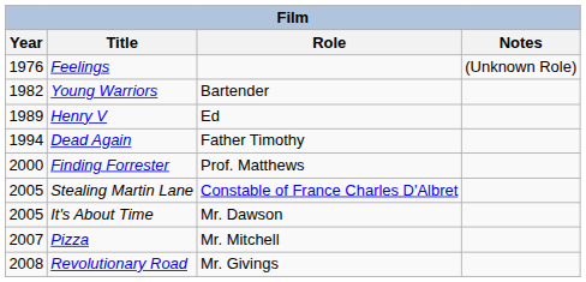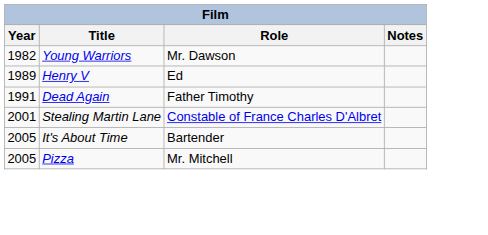- row: 1976 | Feelings | (Unknown Role)
Young Warriors | Role: Bartender -> Mr. Dawson
Dead Again | Year: 1994 -> 1991
- row: 2000 | Finding Forrester | Prof. Matthews
Stealing Martin Lane | Year: 2005 -> 2001
It's About Time | Role: Mr. Dawson -> Bartender
Pizza | Year: 2007 -> 2005
- row: 2008 | Revolutionary Road | Mr. Givings
